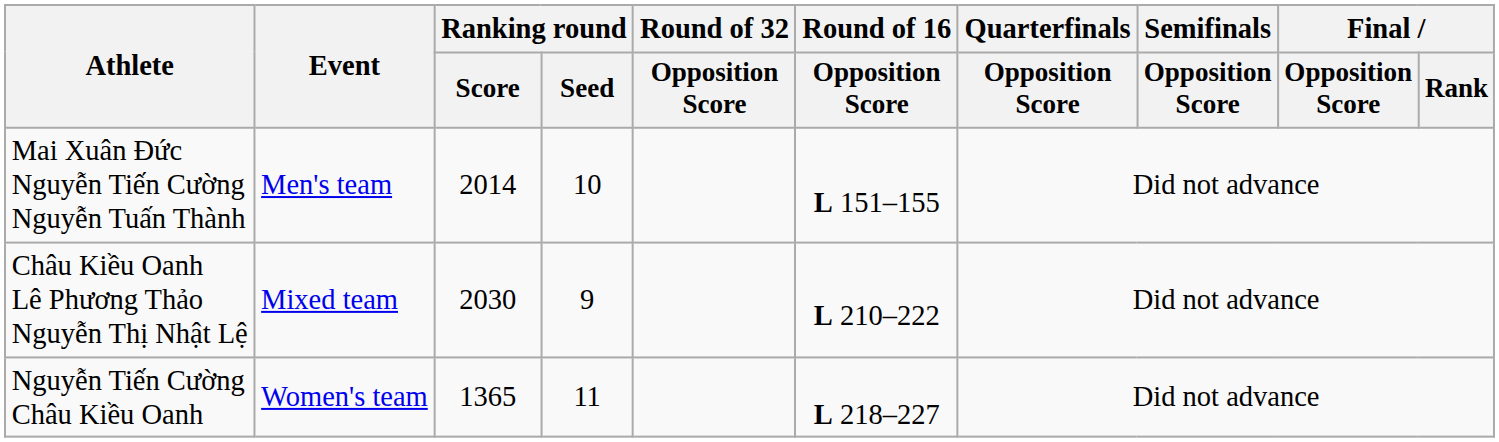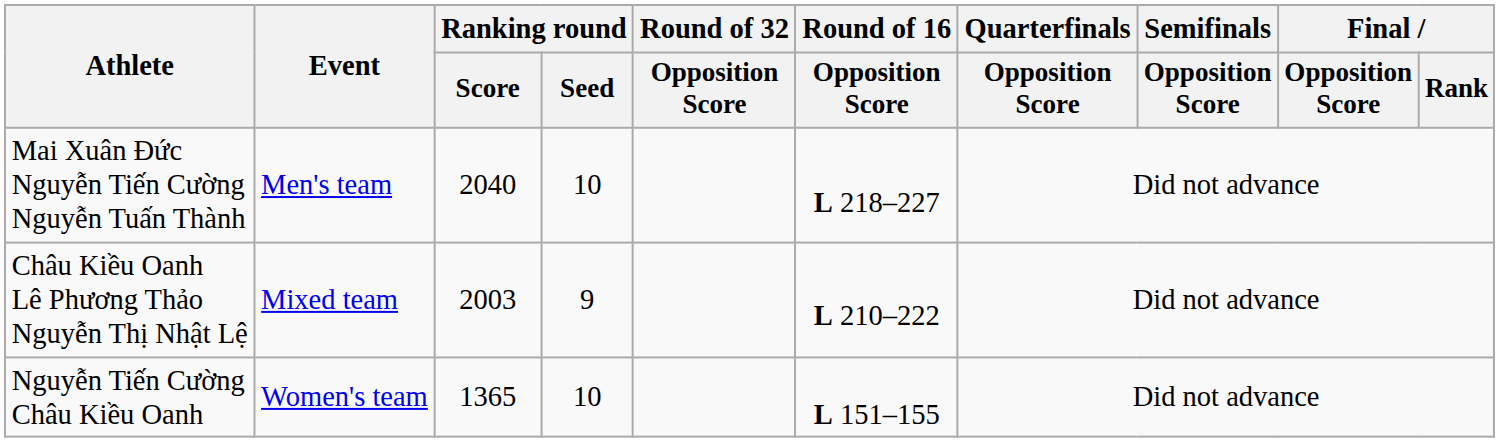Mai Xuân Đức Nguyễn Tiến Cường Nguyễn Tuấn Thành | Ranking round / Score: 2014 -> 2040
Mai Xuân Đức Nguyễn Tiến Cường Nguyễn Tuấn Thành | Round of 16 / Opposition Score: L 151–155 -> L 218–227
Châu Kiều Oanh Lê Phương Thảo Nguyễn Thị Nhật Lệ | Ranking round / Score: 2030 -> 2003
Nguyễn Tiến Cường Châu Kiều Oanh | Ranking round / Seed: 11 -> 10
Nguyễn Tiến Cường Châu Kiều Oanh | Round of 16 / Opposition Score: L 218–227 -> L 151–155
